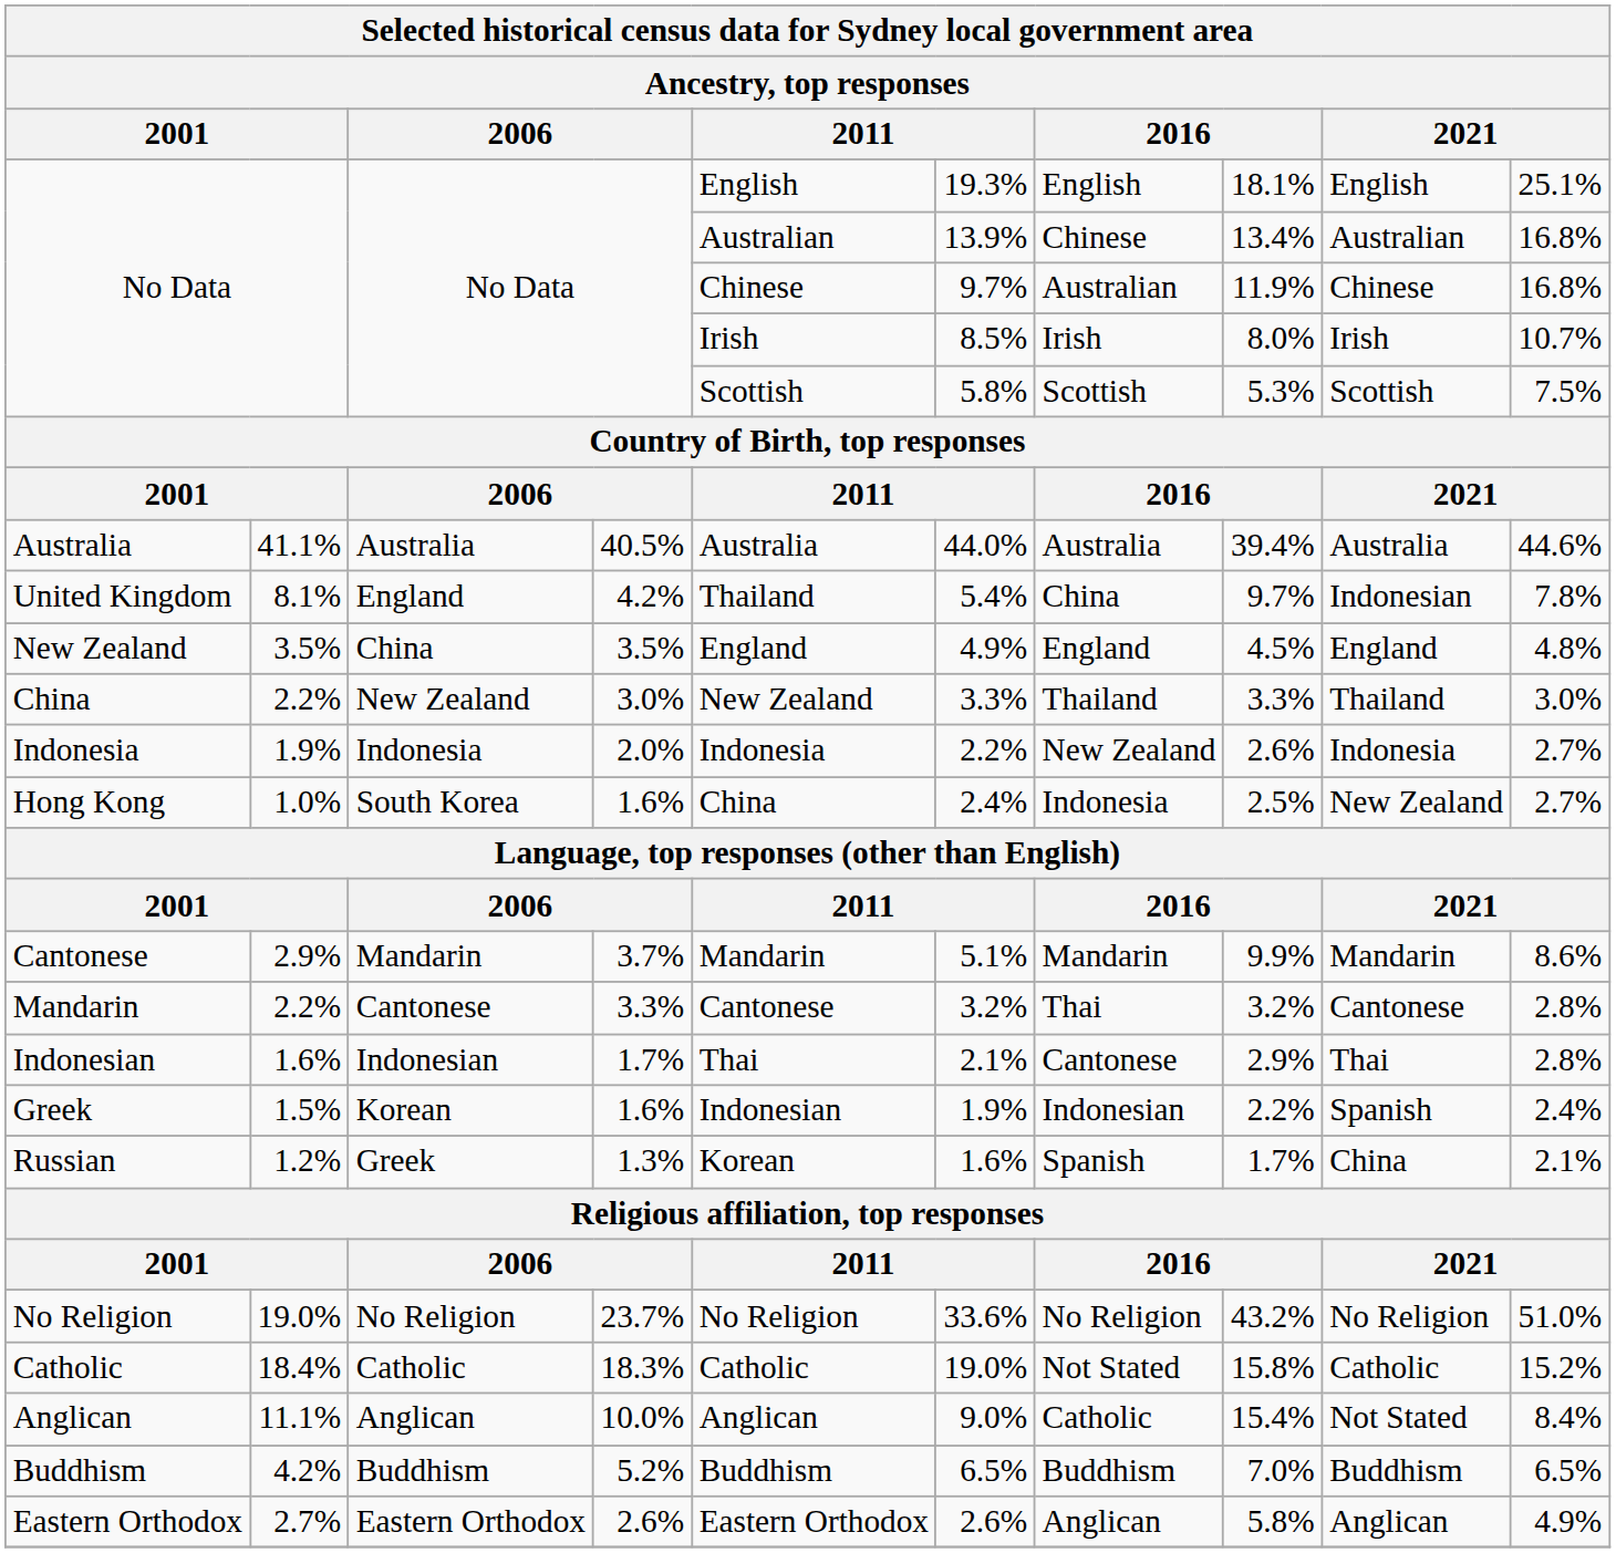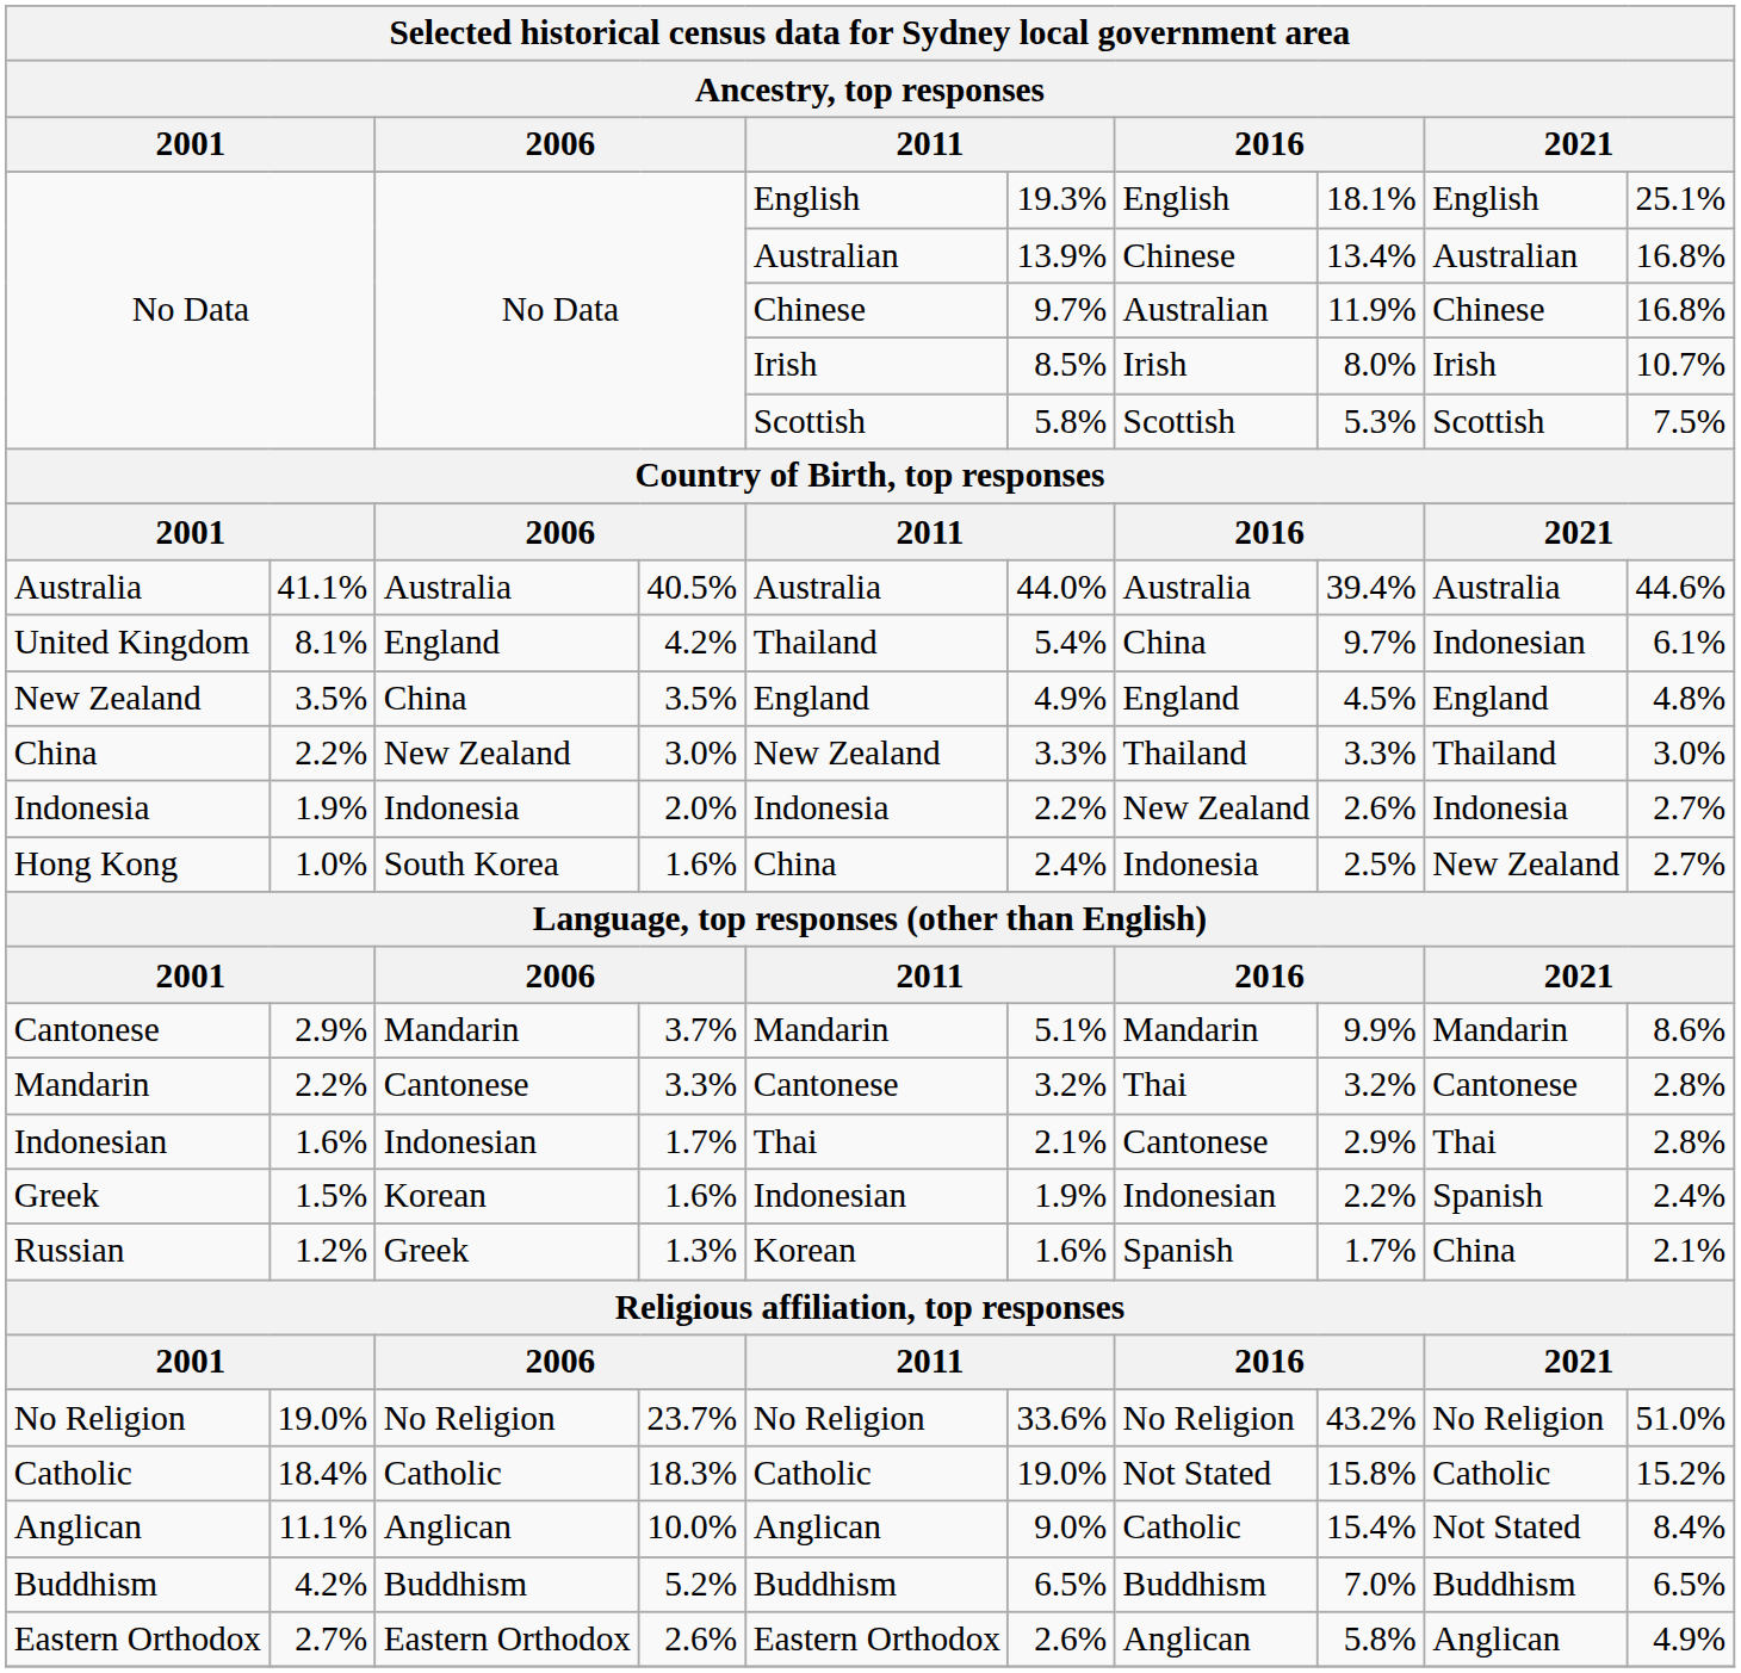United Kingdom | column 10: 7.8% -> 6.1%
